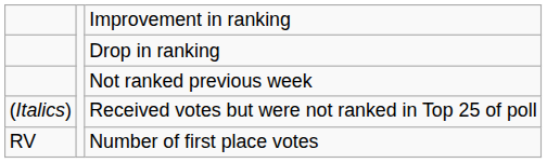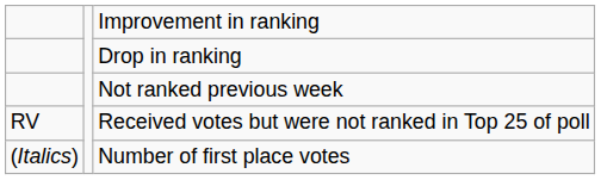Received votes but were not ranked in Top 25 of poll | column 1: (Italics) -> RV
Number of first place votes | column 1: RV -> (Italics)
